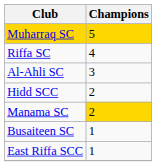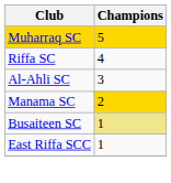- row: Hidd SCC | 2
Busaiteen SC | Champions: no background -> khaki background
